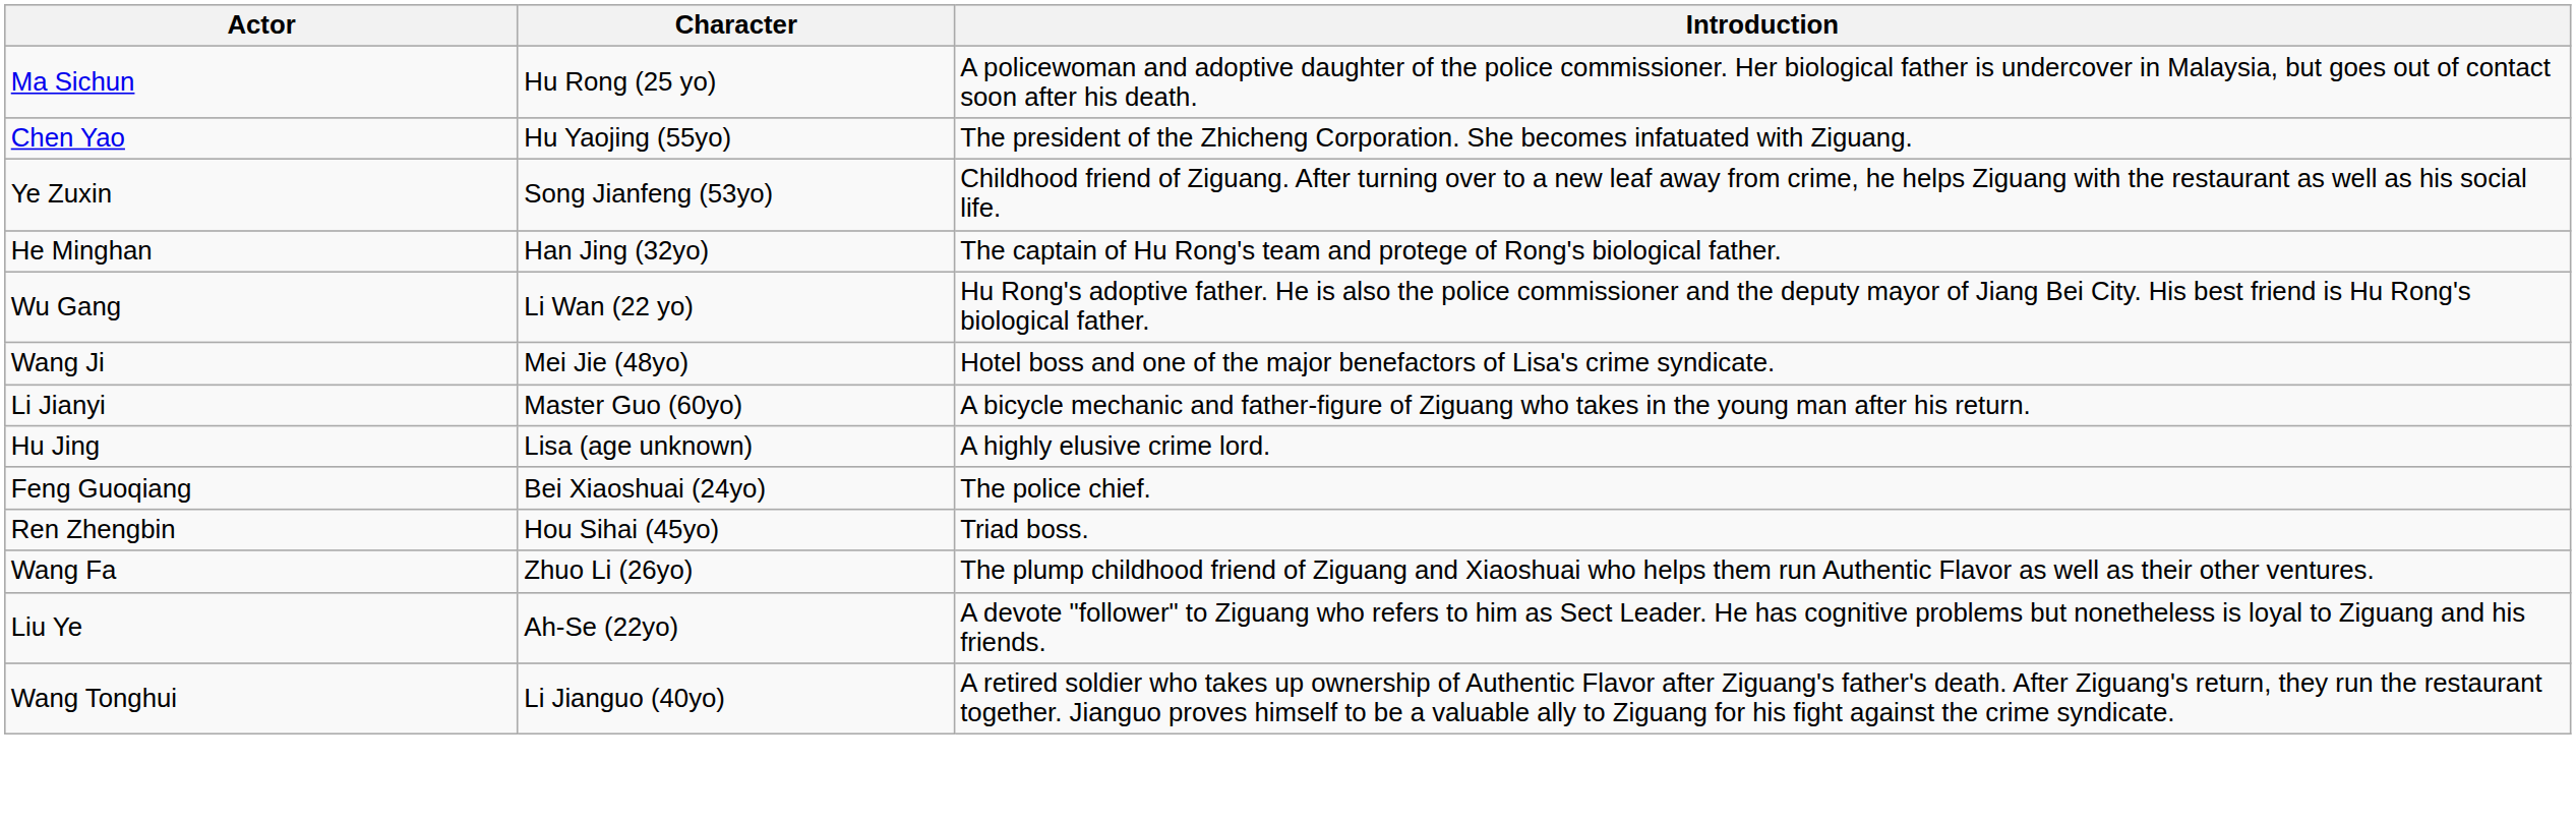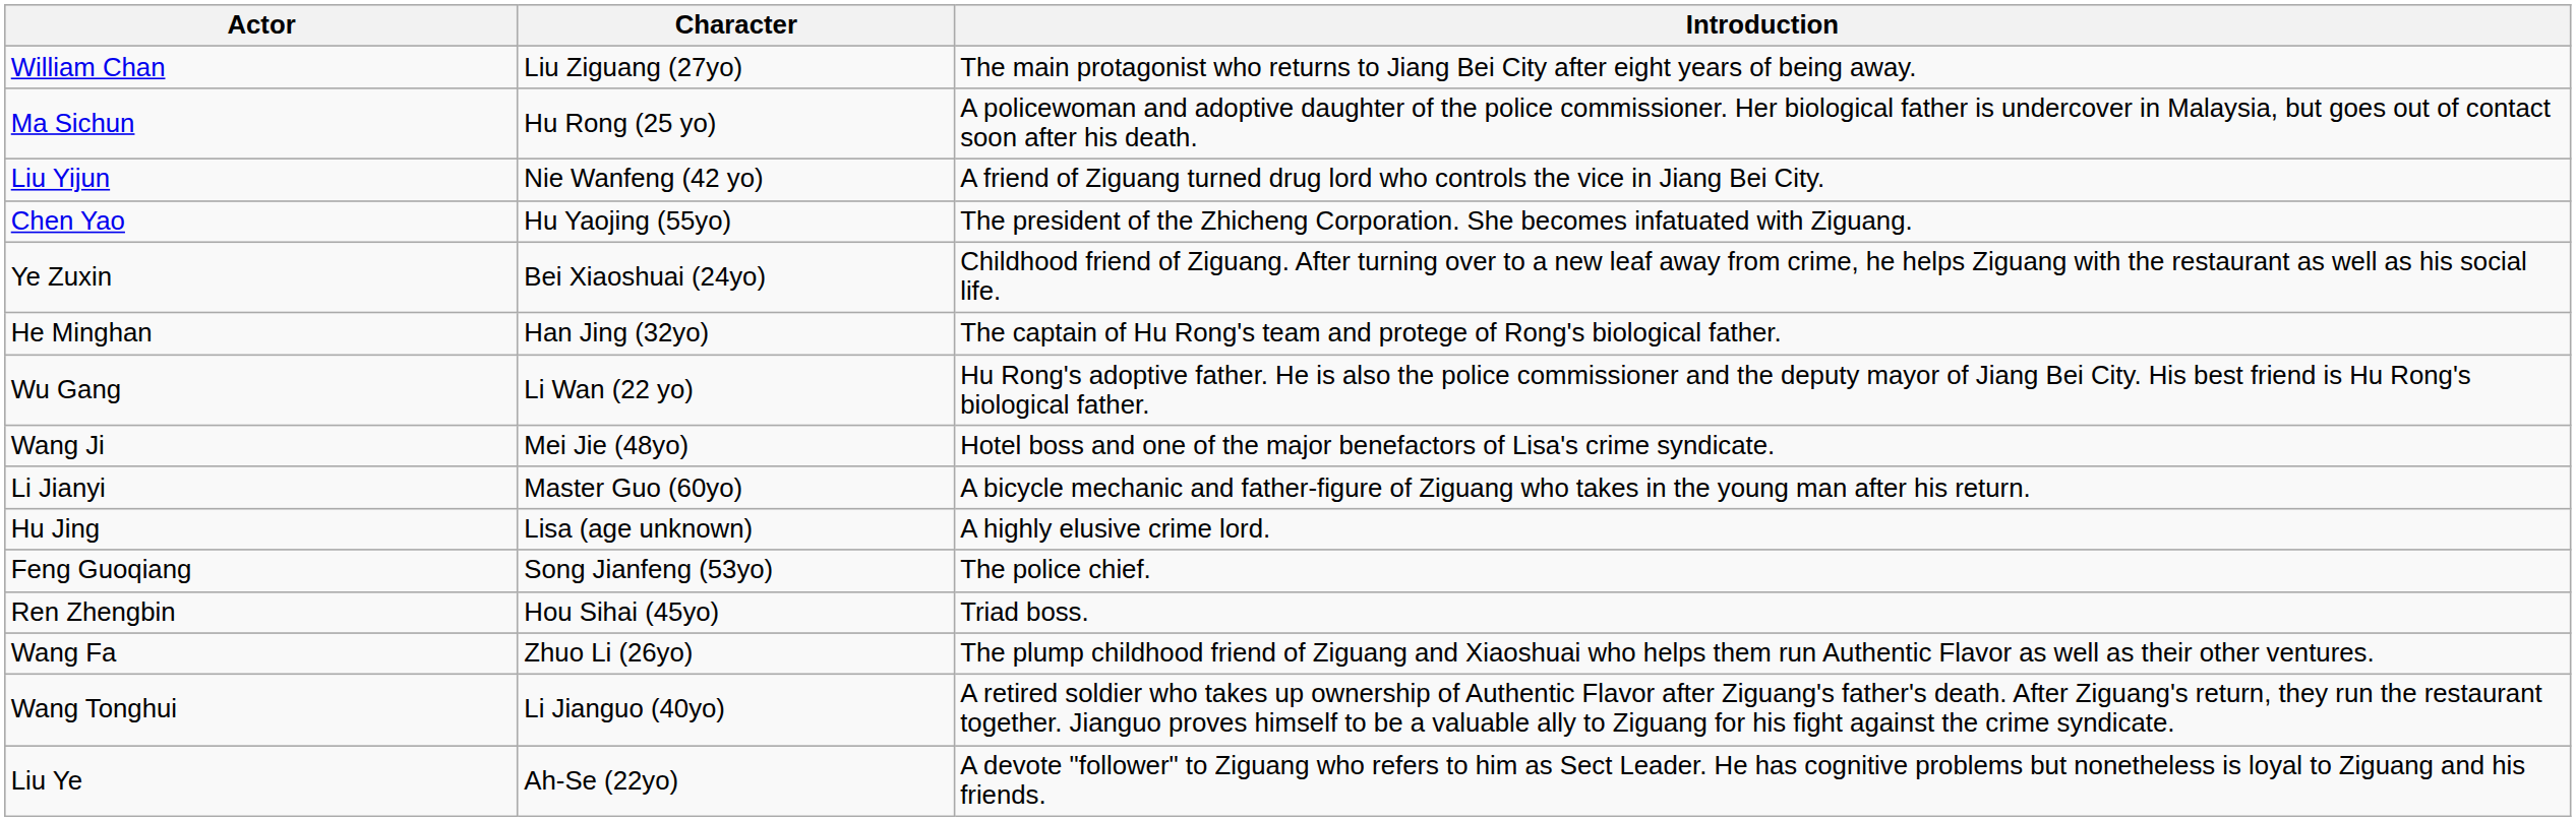+ row: William Chan | Liu Ziguang (27yo) | The main protagonist who returns to Jiang Bei City after eight years of being away.
+ row: Liu Yijun | Nie Wanfeng (42 yo) | A friend of Ziguang turned drug lord who controls the vice in Jiang Bei City.
Ye Zuxin | Character: Song Jianfeng (53yo) -> Bei Xiaoshuai (24yo)
Feng Guoqiang | Character: Bei Xiaoshuai (24yo) -> Song Jianfeng (53yo)
rows swapped: Wang Tonghui <-> Liu Ye
